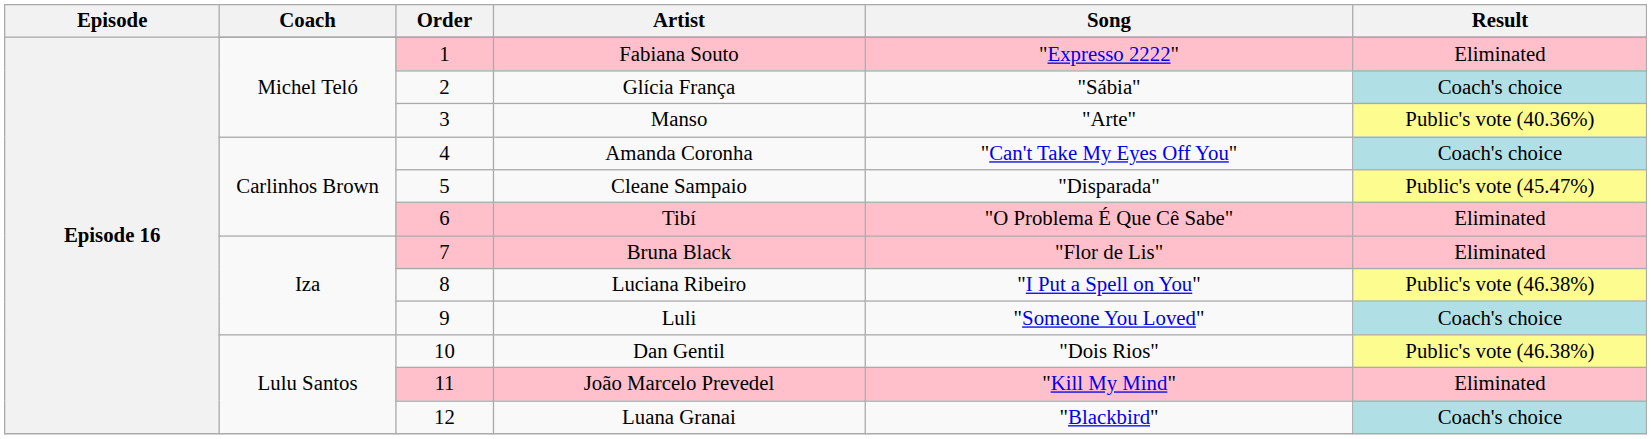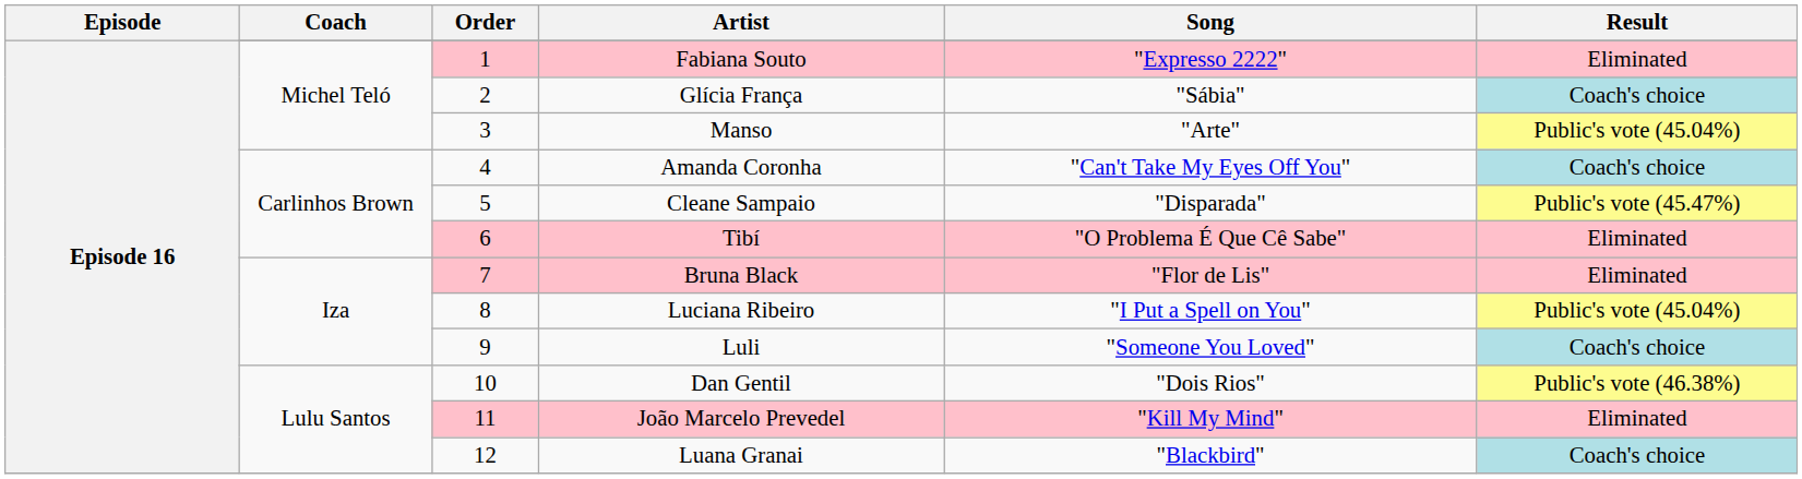Manso | Result: Public's vote (40.36%) -> Public's vote (45.04%)
Luciana Ribeiro | Result: Public's vote (46.38%) -> Public's vote (45.04%)
